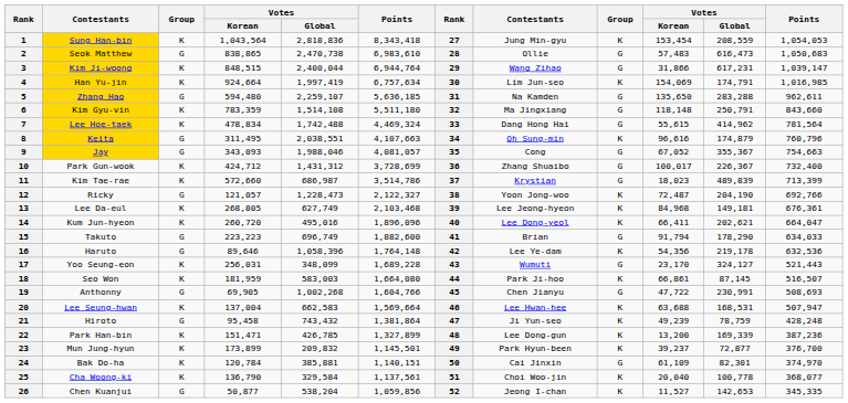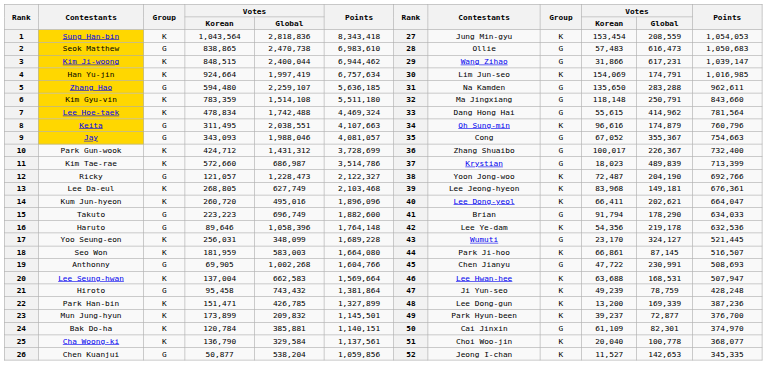3 | column 6: 6,944,764 -> 6,944,462
13 | column 10: 84,968 -> 83,968
17 | column 12: 521,443 -> 521,445
